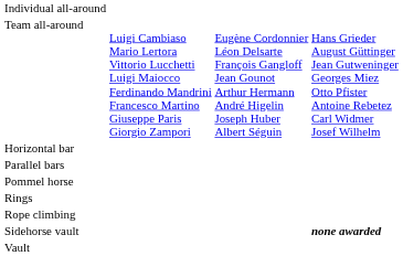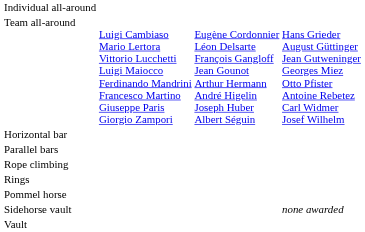rows swapped: Pommel horse <-> Rope climbing
Sidehorse vault | column 4: bold -> normal
